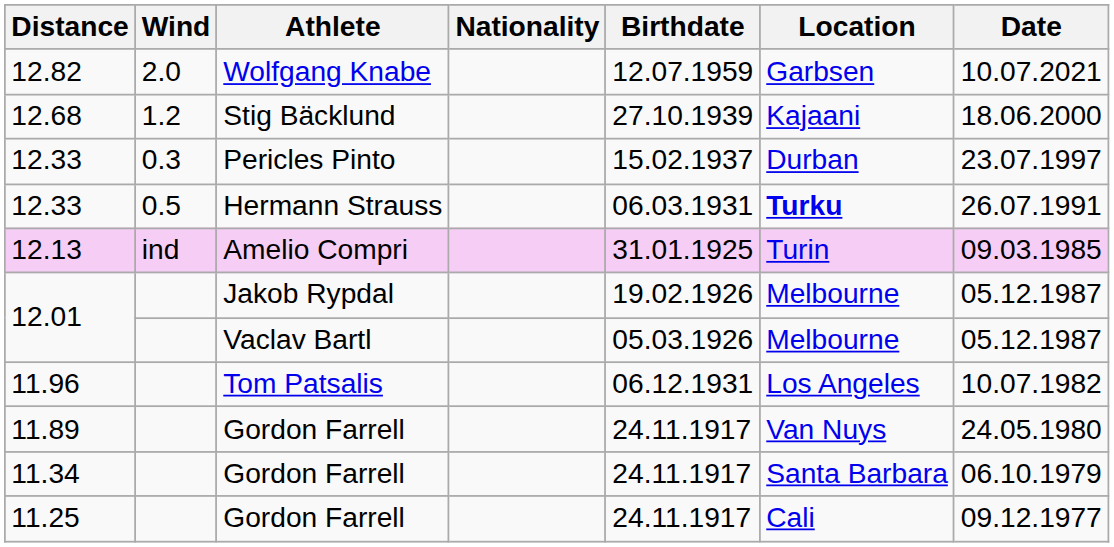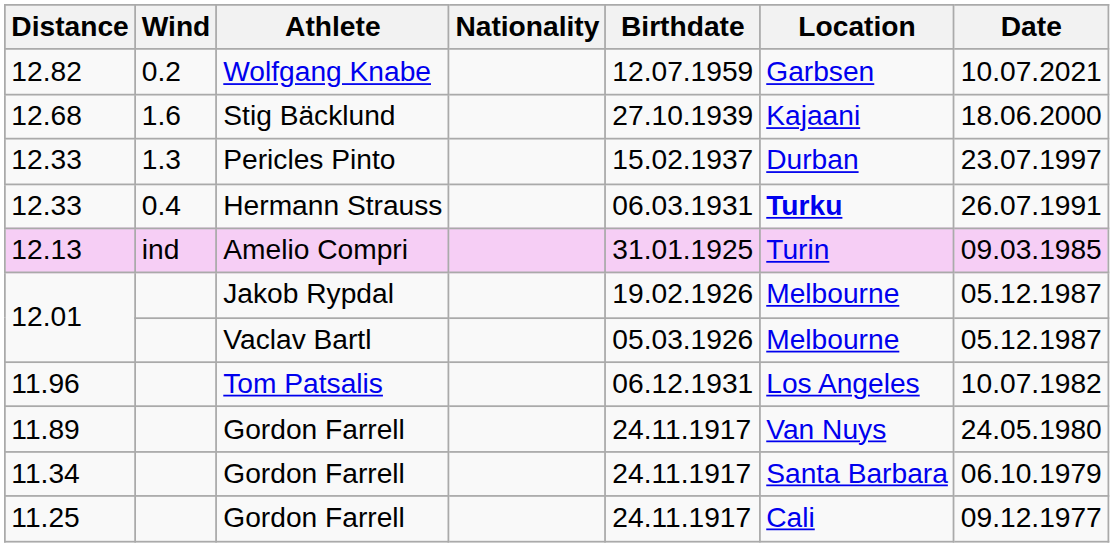12.82 | Wind: 2.0 -> 0.2
12.68 | Wind: 1.2 -> 1.6
12.33 / Pericles Pinto | Wind: 0.3 -> 1.3
12.33 / Hermann Strauss | Wind: 0.5 -> 0.4
